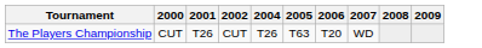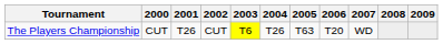+ column: 2003 | T6
